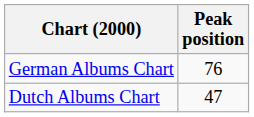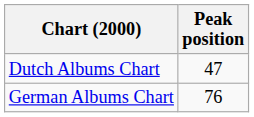rows swapped: Dutch Albums Chart <-> German Albums Chart
